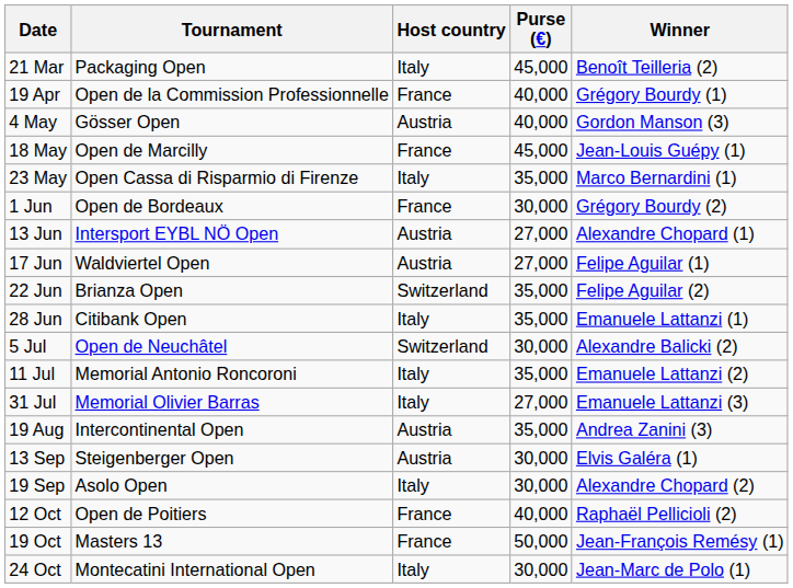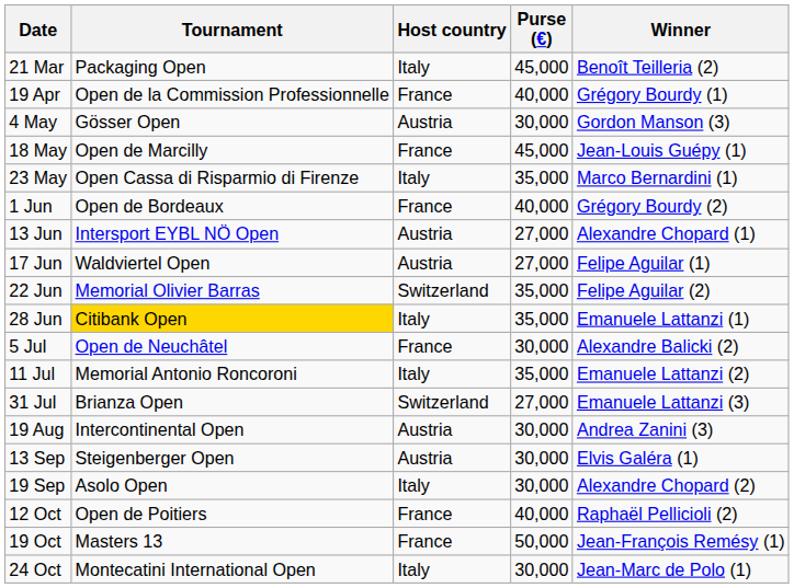4 May | Purse (€): 40,000 -> 30,000
1 Jun | Purse (€): 30,000 -> 40,000
22 Jun | Tournament: Brianza Open -> Memorial Olivier Barras
28 Jun | Tournament: no background -> gold background
5 Jul | Host country: Switzerland -> France
31 Jul | Tournament: Memorial Olivier Barras -> Brianza Open
31 Jul | Host country: Italy -> Switzerland
19 Aug | Purse (€): 35,000 -> 30,000
